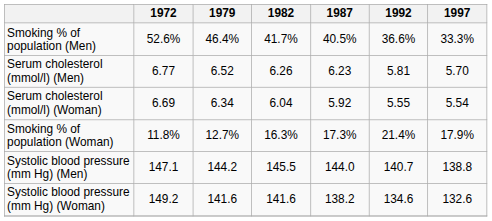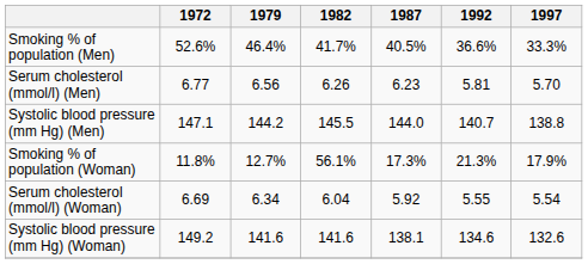Serum cholesterol (mmol/l) (Men) | 1979: 6.52 -> 6.56
rows swapped: Systolic blood pressure (mm Hg) (Men) <-> Serum cholesterol (mmol/l) (Woman)
Smoking % of population (Woman) | 1982: 16.3% -> 56.1%
Smoking % of population (Woman) | 1992: 21.4% -> 21.3%
Systolic blood pressure (mm Hg) (Woman) | 1987: 138.2 -> 138.1
